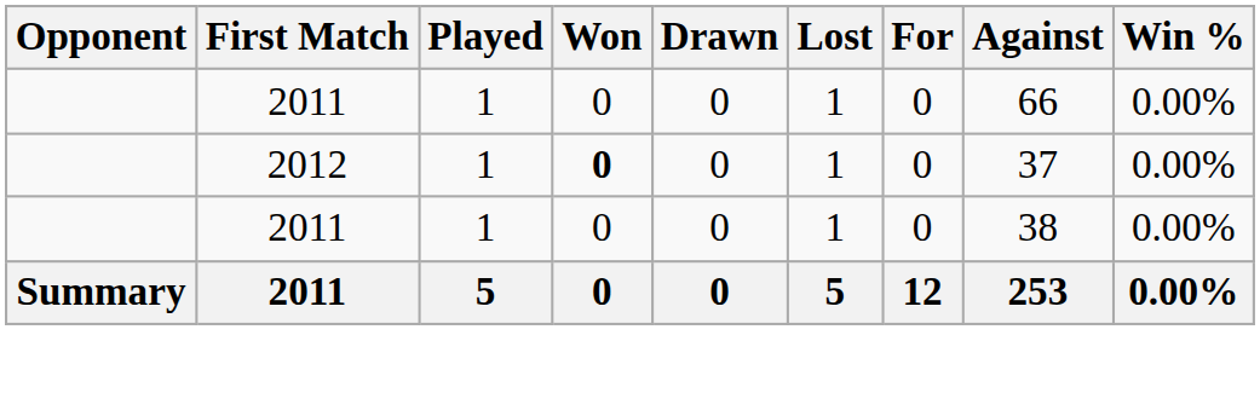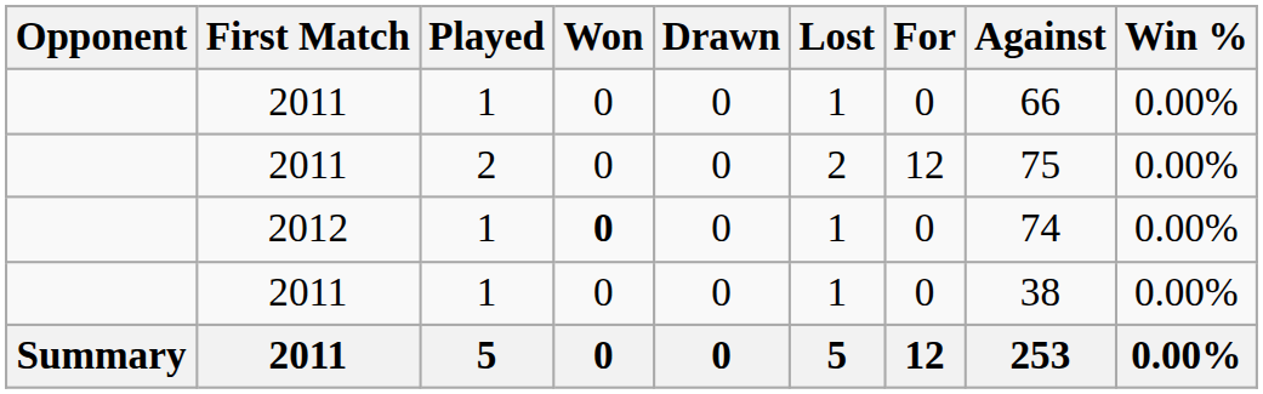+ row: 2011 | 2 | 0 | 0 | 2 | 12 | 75 | 0.00%
2012 | Against: 37 -> 74
